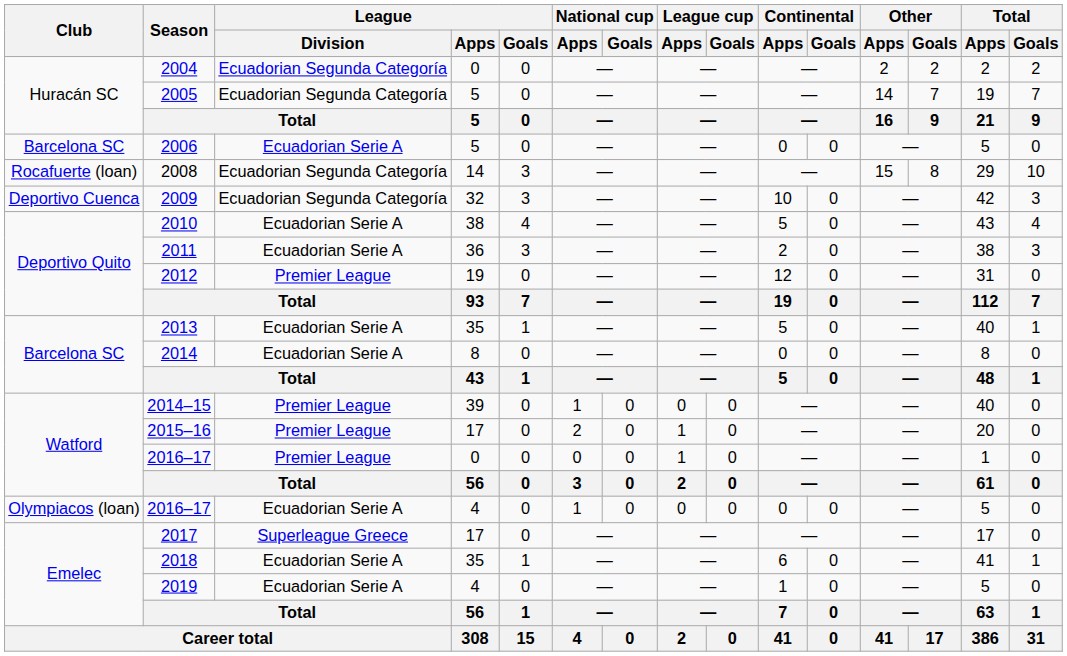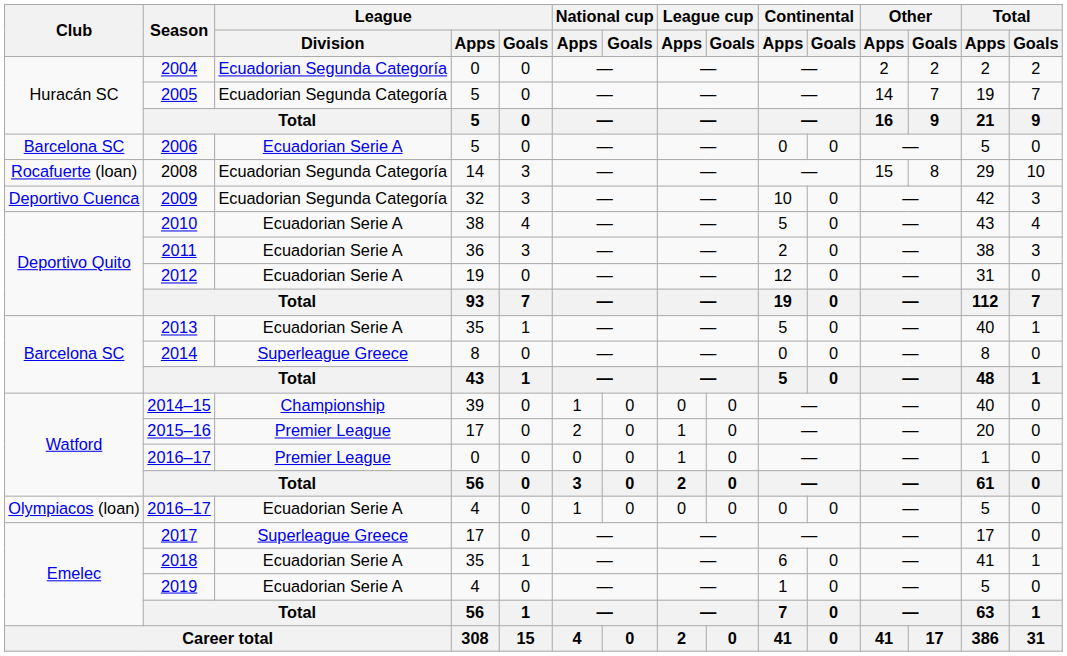2012 | League / Division: Premier League -> Ecuadorian Serie A
2014 | League / Division: Ecuadorian Serie A -> Superleague Greece
2014–15 | League / Division: Premier League -> Championship
